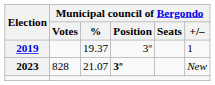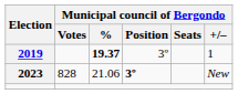2019 | Municipal council of Bergondo / %: normal -> bold
2023 | Municipal council of Bergondo / %: 21.07 -> 21.06
